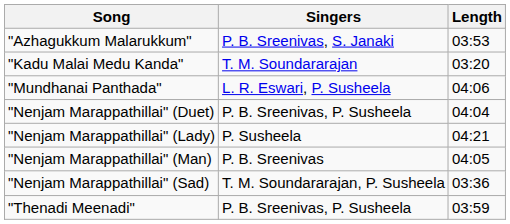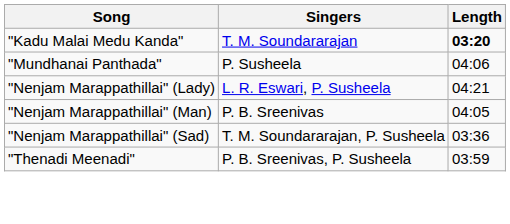- row: "Azhagukkum Malarukkum" | P. B. Sreenivas, S. Janaki | 03:53
"Kadu Malai Medu Kanda" | Length: normal -> bold
"Mundhanai Panthada" | Singers: L. R. Eswari, P. Susheela -> P. Susheela
- row: "Nenjam Marappathillai" (Duet) | P. B. Sreenivas, P. Susheela | 04:04
"Nenjam Marappathillai" (Lady) | Singers: P. Susheela -> L. R. Eswari, P. Susheela
